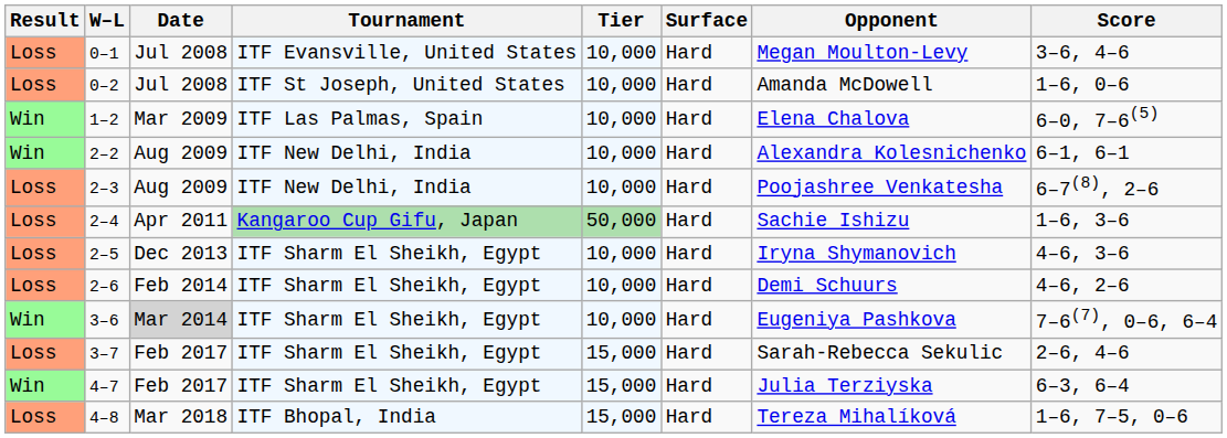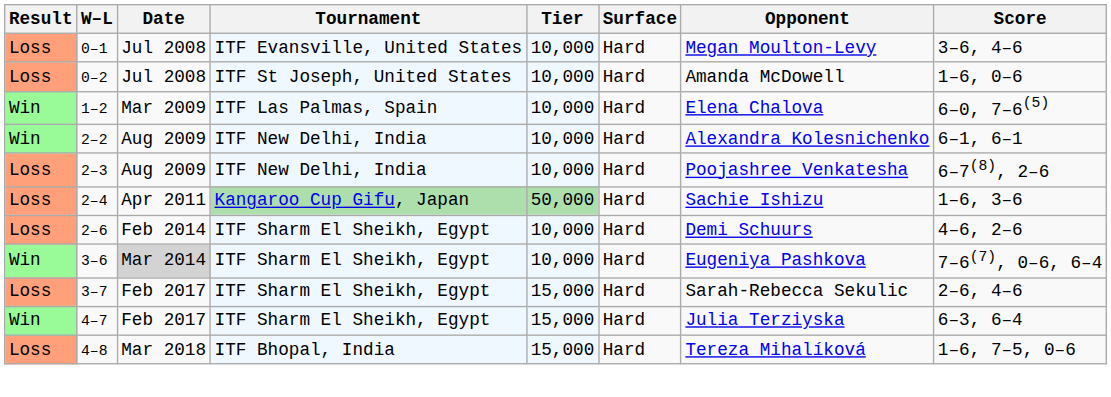- row: Loss | 2–5 | Dec 2013 | ITF Sharm El Sheikh, Egypt | 10,000 | Hard | Iryna Shymanovich | 4–6, 3–6
